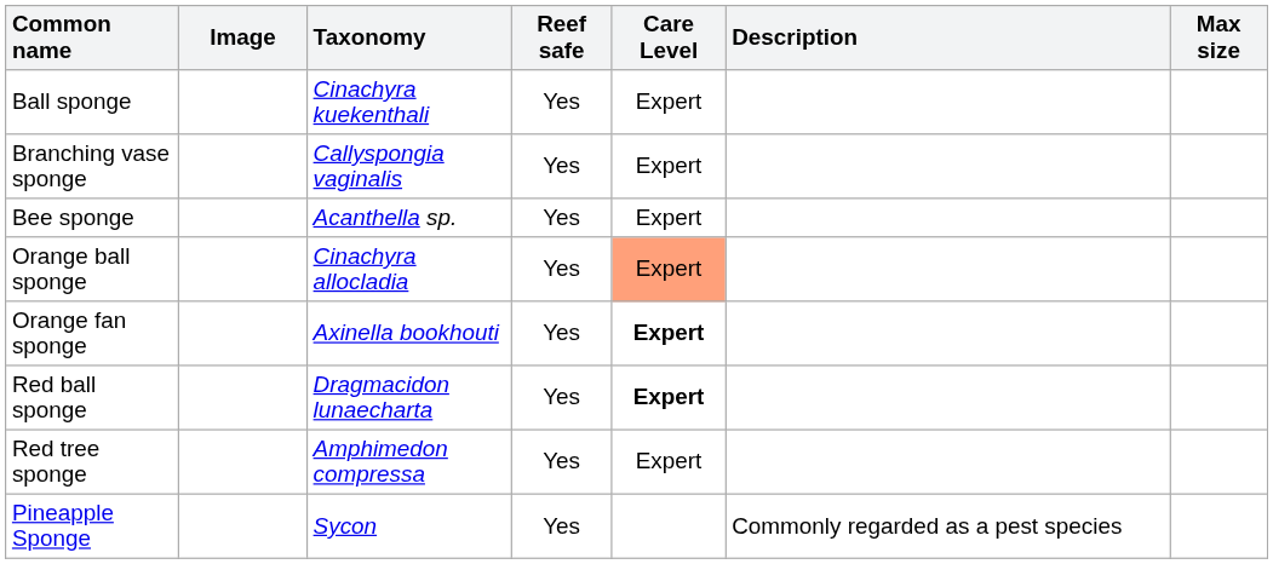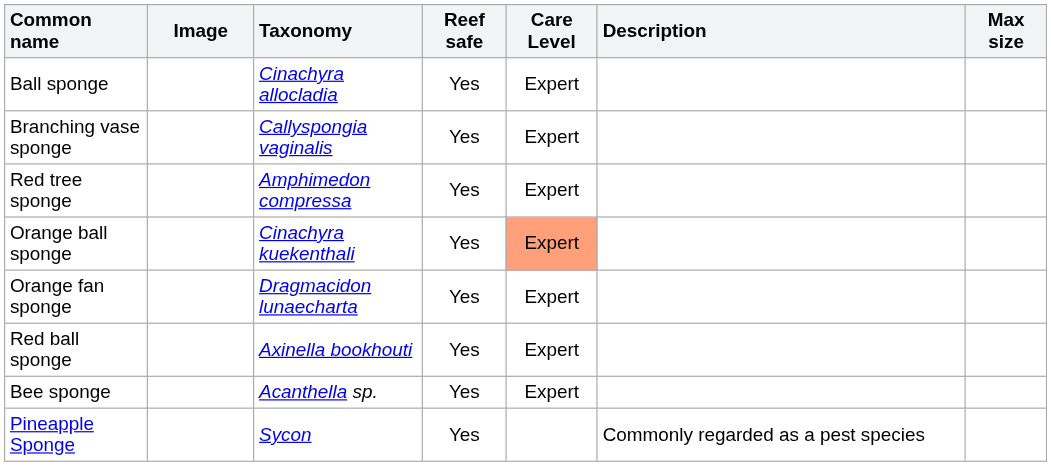Ball sponge | Taxonomy: Cinachyra kuekenthali -> Cinachyra allocladia
rows swapped: Bee sponge <-> Red tree sponge
Orange ball sponge | Taxonomy: Cinachyra allocladia -> Cinachyra kuekenthali
Orange fan sponge | Taxonomy: Axinella bookhouti -> Dragmacidon lunaecharta
Orange fan sponge | Care Level: bold -> normal
Red ball sponge | Taxonomy: Dragmacidon lunaecharta -> Axinella bookhouti
Red ball sponge | Care Level: bold -> normal
